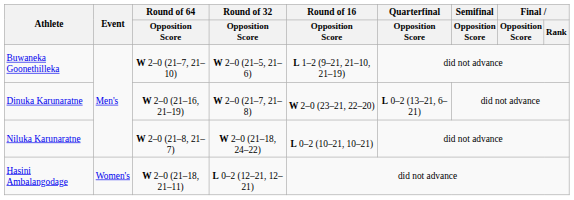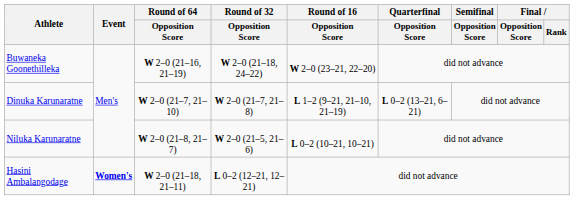Buwaneka Goonethilleka | Round of 64 / Opposition Score: W 2–0 (21–7, 21–10) -> W 2–0 (21–16, 21–19)
Buwaneka Goonethilleka | Round of 32 / Opposition Score: W 2–0 (21–5, 21–6) -> W 2–0 (21–18, 24–22)
Buwaneka Goonethilleka | Round of 16 / Opposition Score: L 1–2 (9–21, 21–10, 21–19) -> W 2–0 (23–21, 22–20)
Dinuka Karunaratne | Round of 64 / Opposition Score: W 2–0 (21–16, 21–19) -> W 2–0 (21–7, 21–10)
Dinuka Karunaratne | Round of 16 / Opposition Score: W 2–0 (23–21, 22–20) -> L 1–2 (9–21, 21–10, 21–19)
Niluka Karunaratne | Round of 32 / Opposition Score: W 2–0 (21–18, 24–22) -> W 2–0 (21–5, 21–6)
Hasini Ambalangodage | Event: normal -> bold
